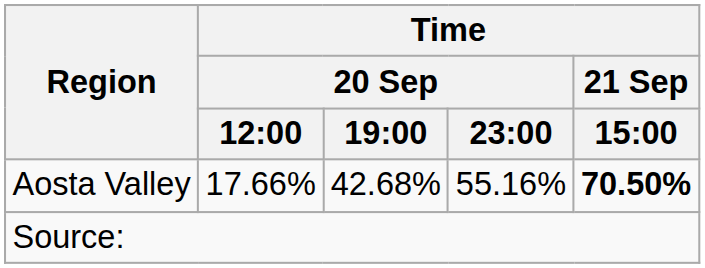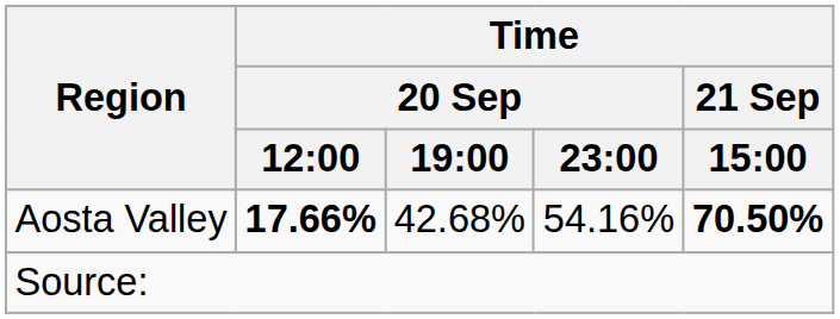Aosta Valley | Time / 20 Sep / 12:00: normal -> bold
Aosta Valley | Time / 20 Sep / 23:00: 55.16% -> 54.16%
